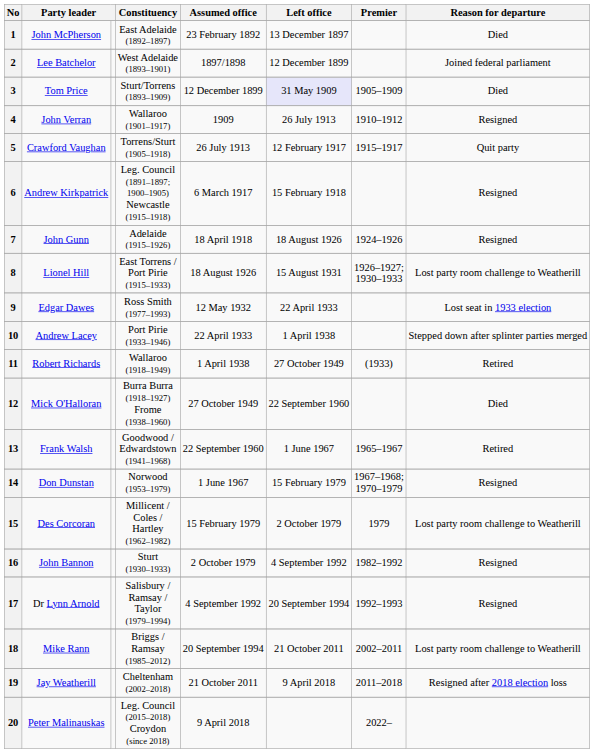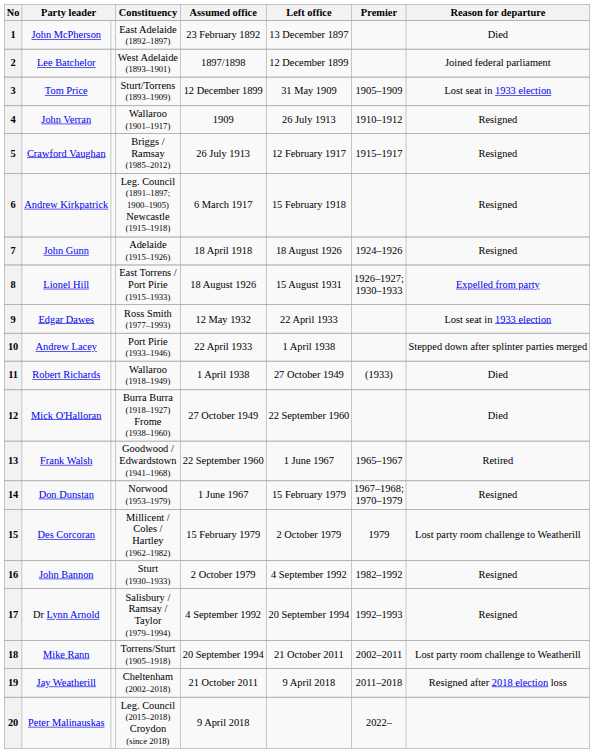3 | Left office: lavender background -> no background
3 | Reason for departure: Died -> Lost seat in 1933 election
5 | Constituency: Torrens/Sturt (1905–1918) -> Briggs / Ramsay (1985–2012)
5 | Reason for departure: Quit party -> Resigned
8 | Reason for departure: Lost party room challenge to Weatherill -> Expelled from party
11 | Reason for departure: Retired -> Died
18 | Constituency: Briggs / Ramsay (1985–2012) -> Torrens/Sturt (1905–1918)
